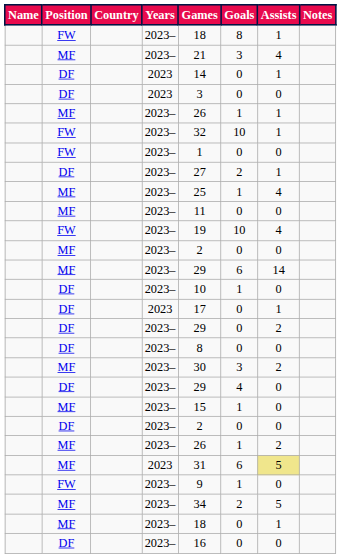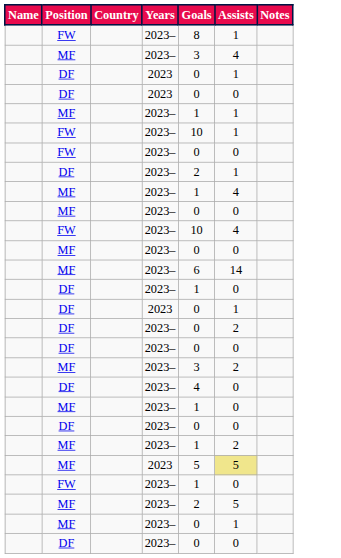- column: Games | 18 | 21 | 14 | 3 | 26 | 32 | 1 | 27 | 25 | 11 | 19 | 2 | 29 | 10 | 17 | 29 | 8 | 30 | 29 | 15 | 2 | 26 | 31 | 9 | 34 | 18 | 16
MF / 2023 | Goals: 6 -> 5
